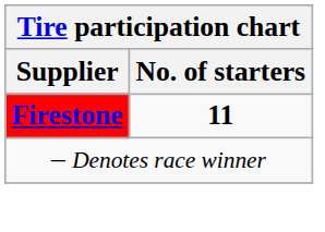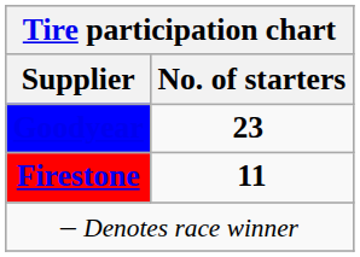+ row: Goodyear | 23
